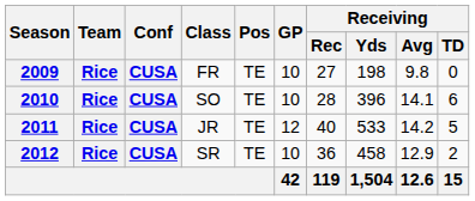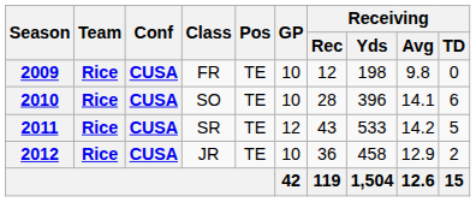2009 | Receiving / Rec: 27 -> 12
2011 | Class: JR -> SR
2011 | Receiving / Rec: 40 -> 43
2012 | Class: SR -> JR
